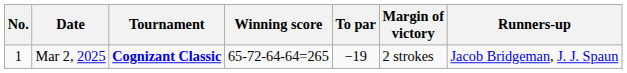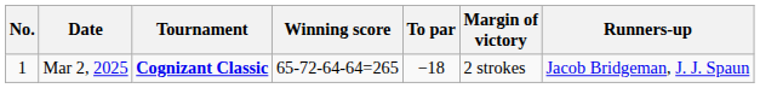Mar 2, 2025 | To par: −19 -> −18
